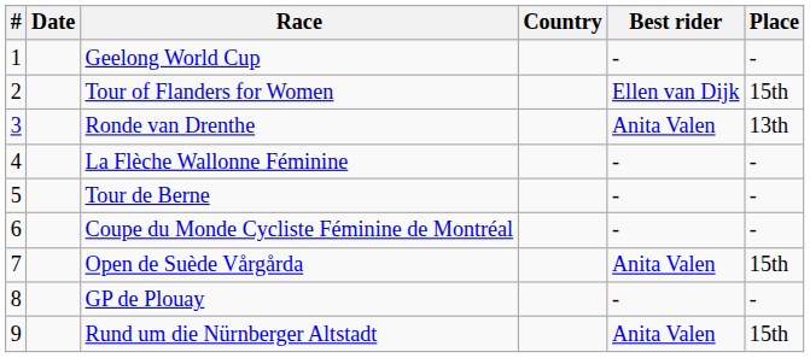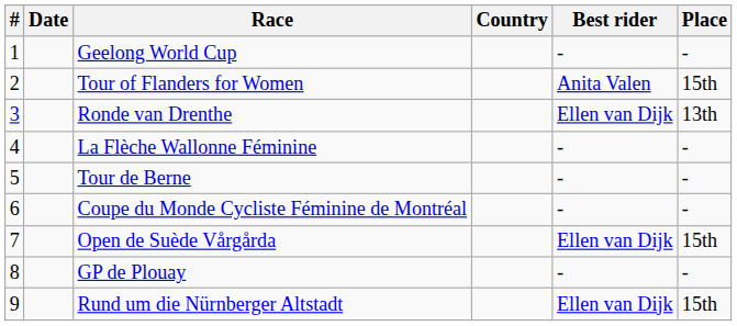Tour of Flanders for Women | Best rider: Ellen van Dijk -> Anita Valen
Ronde van Drenthe | Best rider: Anita Valen -> Ellen van Dijk
Open de Suède Vårgårda | Best rider: Anita Valen -> Ellen van Dijk
Rund um die Nürnberger Altstadt | Best rider: Anita Valen -> Ellen van Dijk
